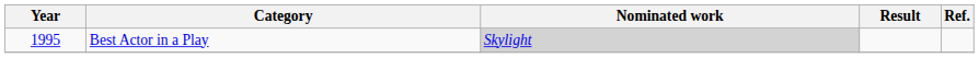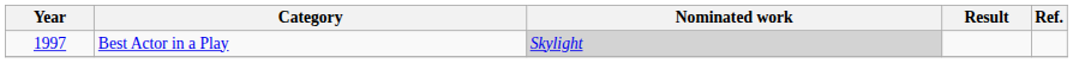Best Actor in a Play | Year: 1995 -> 1997
